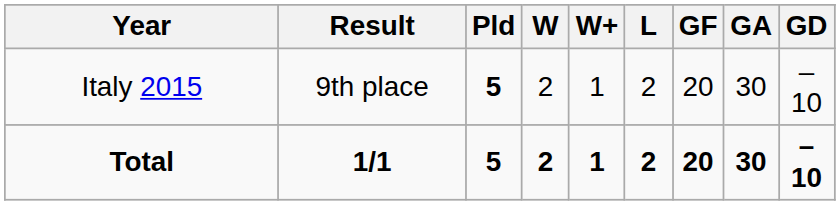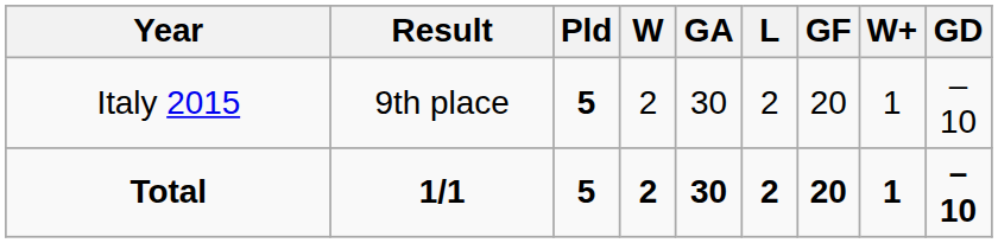columns swapped: W+ <-> GA
